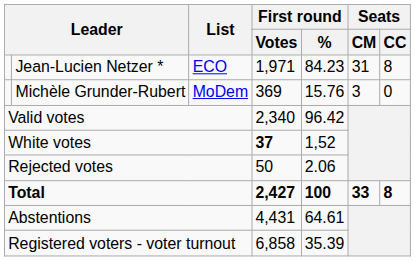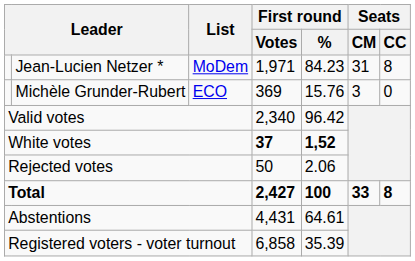Jean-Lucien Netzer * | List: ECO -> MoDem
Michèle Grunder-Rubert | List: MoDem -> ECO
White votes | First round / %: normal -> bold
